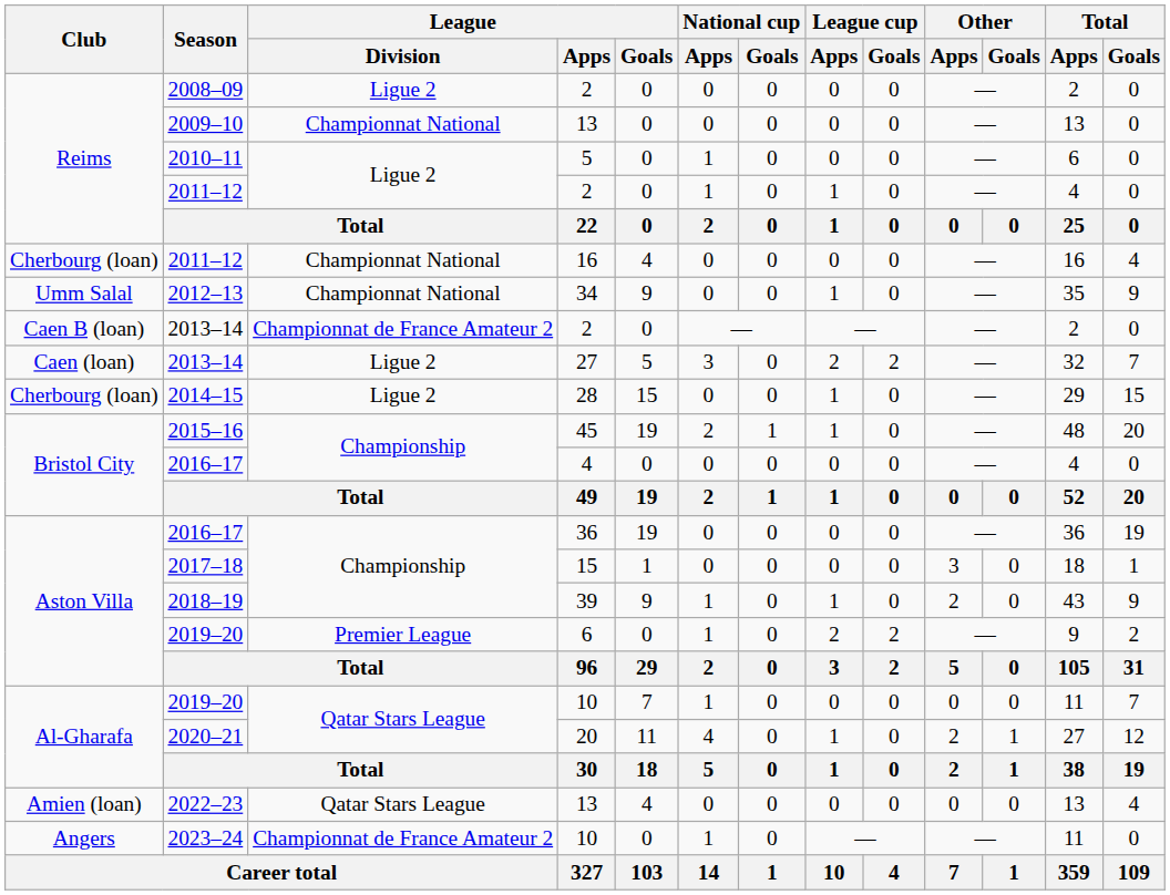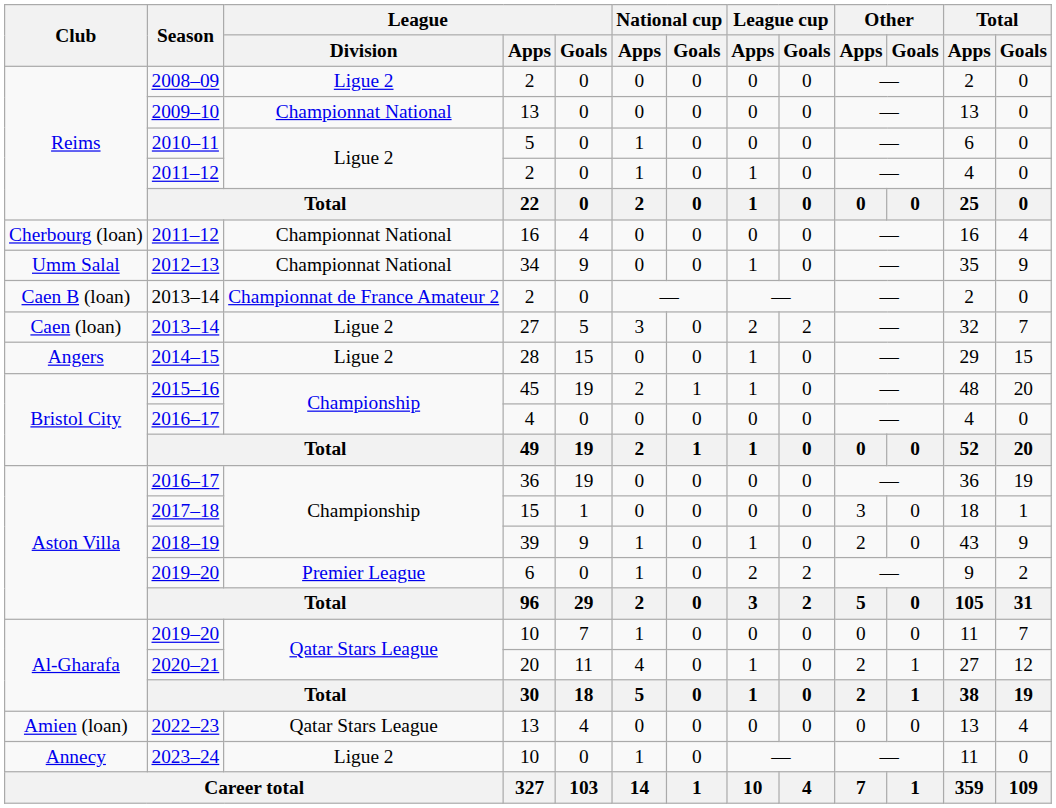2014–15 | Club: Cherbourg (loan) -> Angers
2023–24 | Club: Angers -> Annecy
2023–24 | League / Division: Championnat de France Amateur 2 -> Ligue 2
